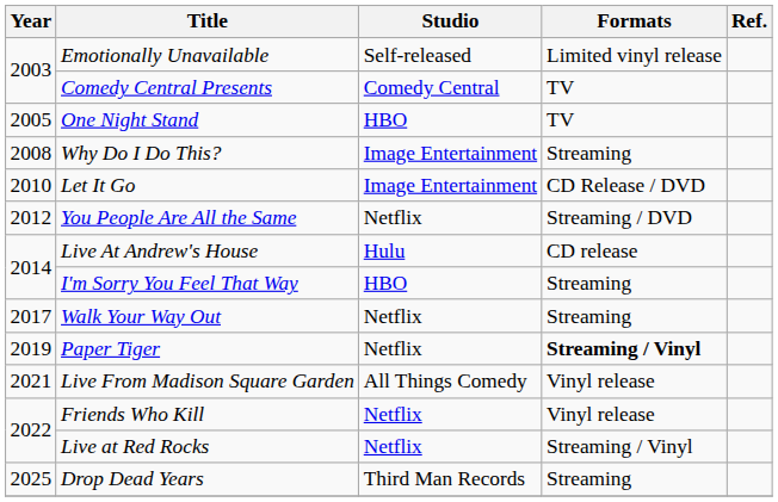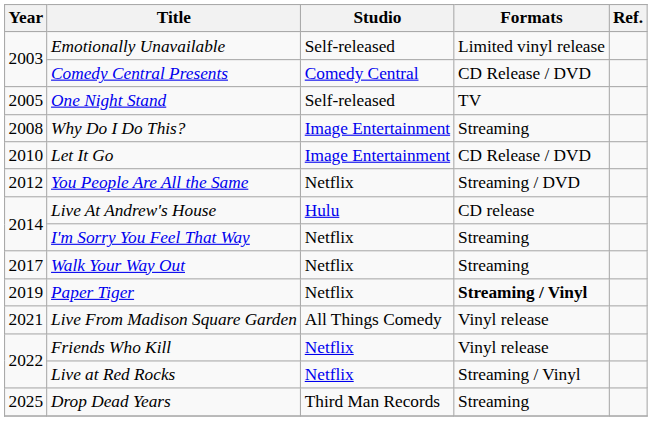Comedy Central Presents | Formats: TV -> CD Release / DVD
One Night Stand | Studio: HBO -> Self-released
I'm Sorry You Feel That Way | Studio: HBO -> Netflix
